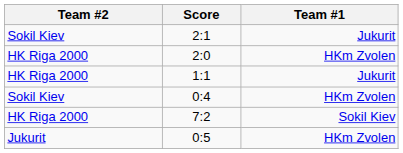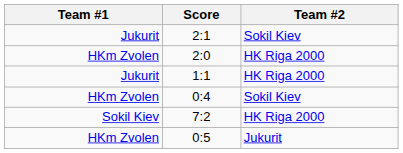columns swapped: Team #1 <-> Team #2
